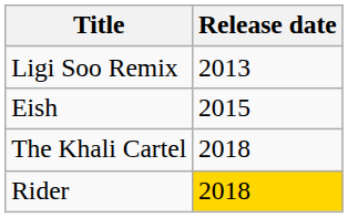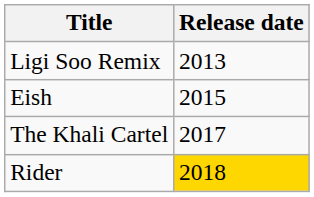The Khali Cartel | Release date: 2018 -> 2017
